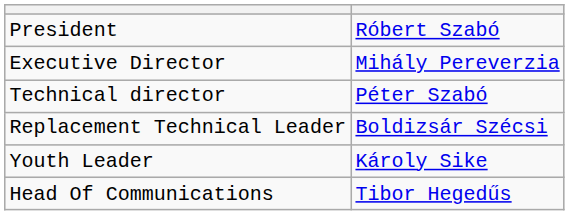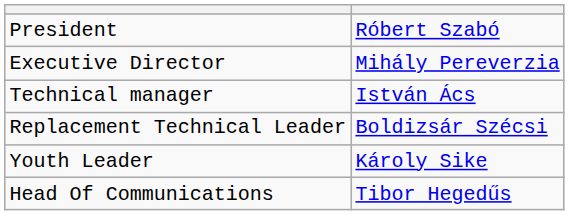- row: Technical director | Péter Szabó
+ row: Technical manager | István Ács
